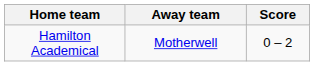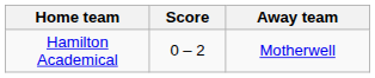columns swapped: Score <-> Away team
